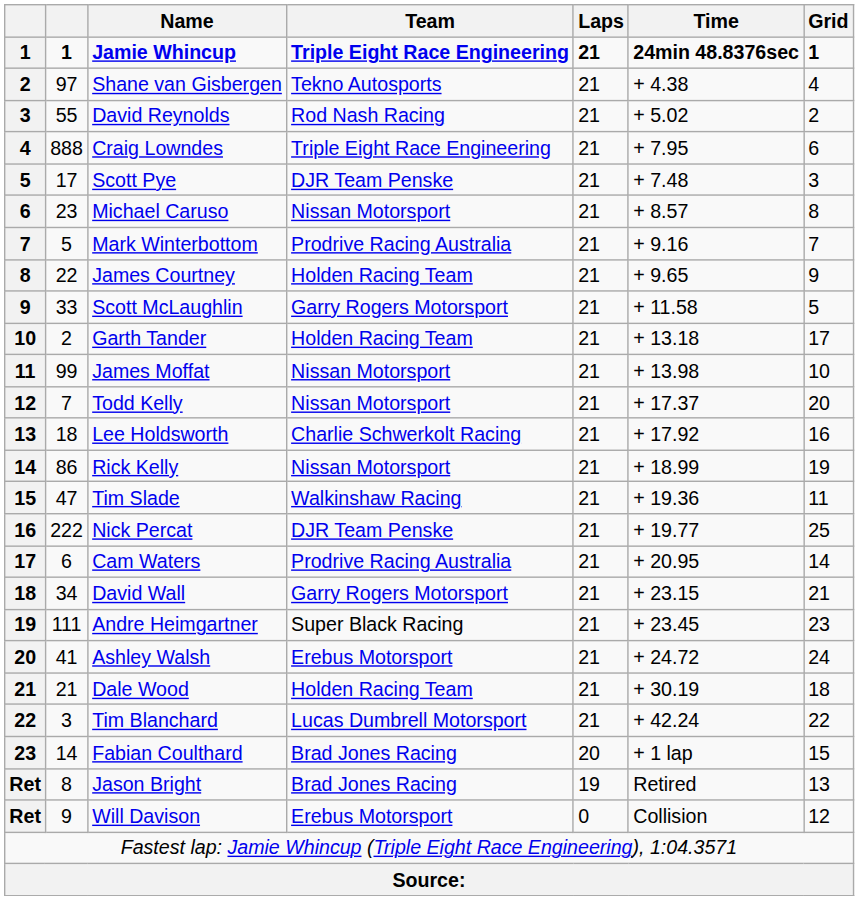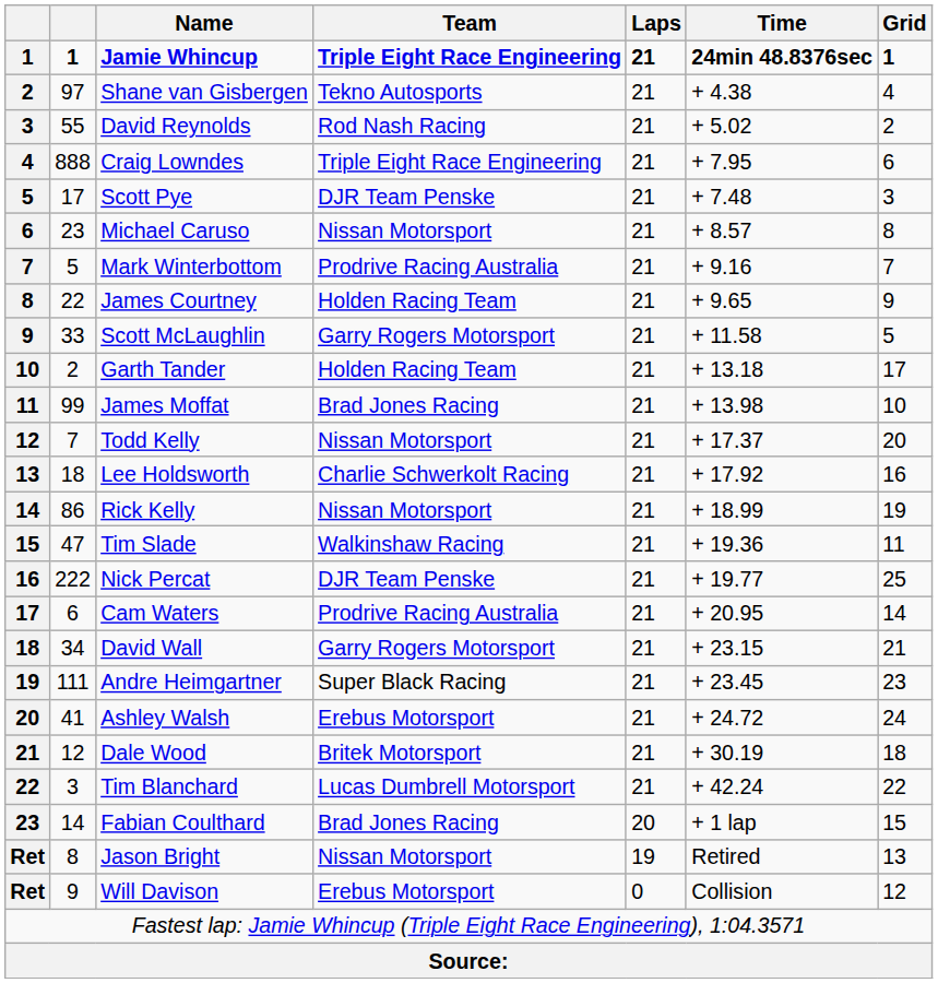James Moffat | Team: Nissan Motorsport -> Brad Jones Racing
Dale Wood | column 2: 21 -> 12
Dale Wood | Team: Holden Racing Team -> Britek Motorsport
Jason Bright | Team: Brad Jones Racing -> Nissan Motorsport
